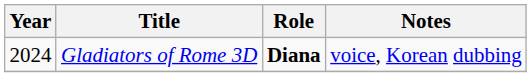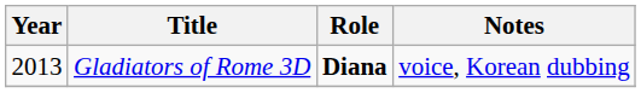Gladiators of Rome 3D | Year: 2024 -> 2013
